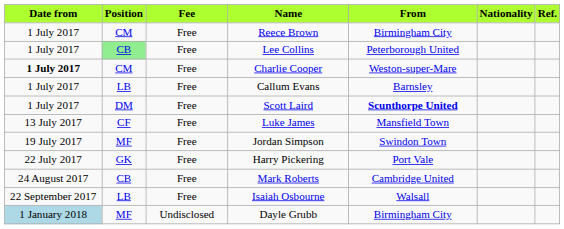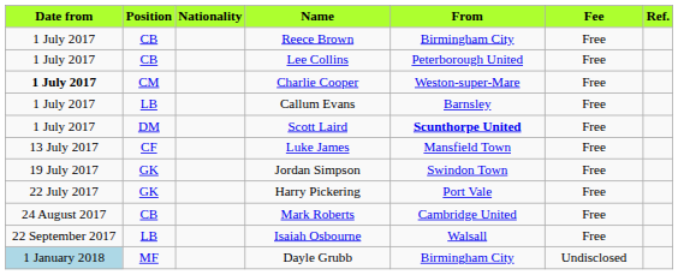columns swapped: Nationality <-> Fee
Reece Brown | Position: CM -> CB
Lee Collins | Position: lightgreen background -> no background
Jordan Simpson | Position: MF -> GK
